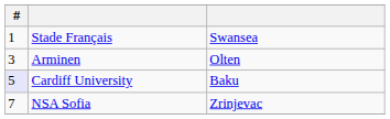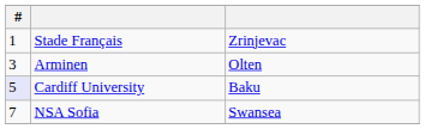Stade Français | column 3: Swansea -> Zrinjevac
NSA Sofia | column 3: Zrinjevac -> Swansea
